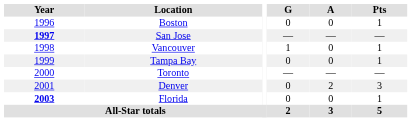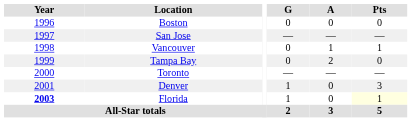Boston | Pts: 1 -> 0
San Jose | Year: bold -> normal
Vancouver | G: 1 -> 0
Vancouver | A: 0 -> 1
Tampa Bay | A: 0 -> 2
Tampa Bay | Pts: 1 -> 0
Denver | G: 0 -> 1
Denver | A: 2 -> 0
Florida | G: 0 -> 1
Florida | Pts: no background -> lightyellow background
